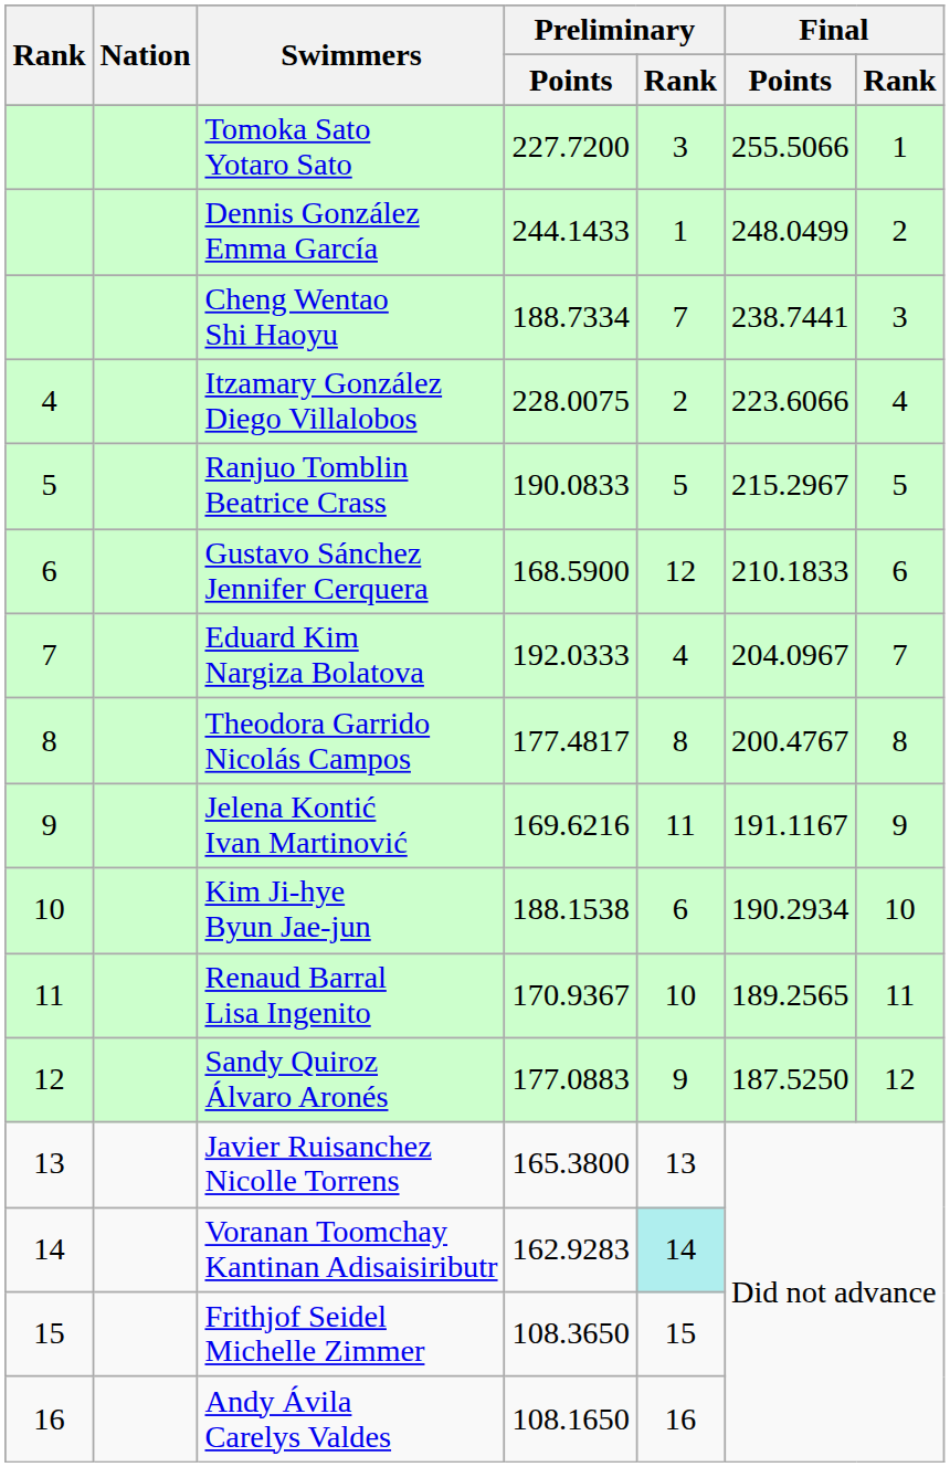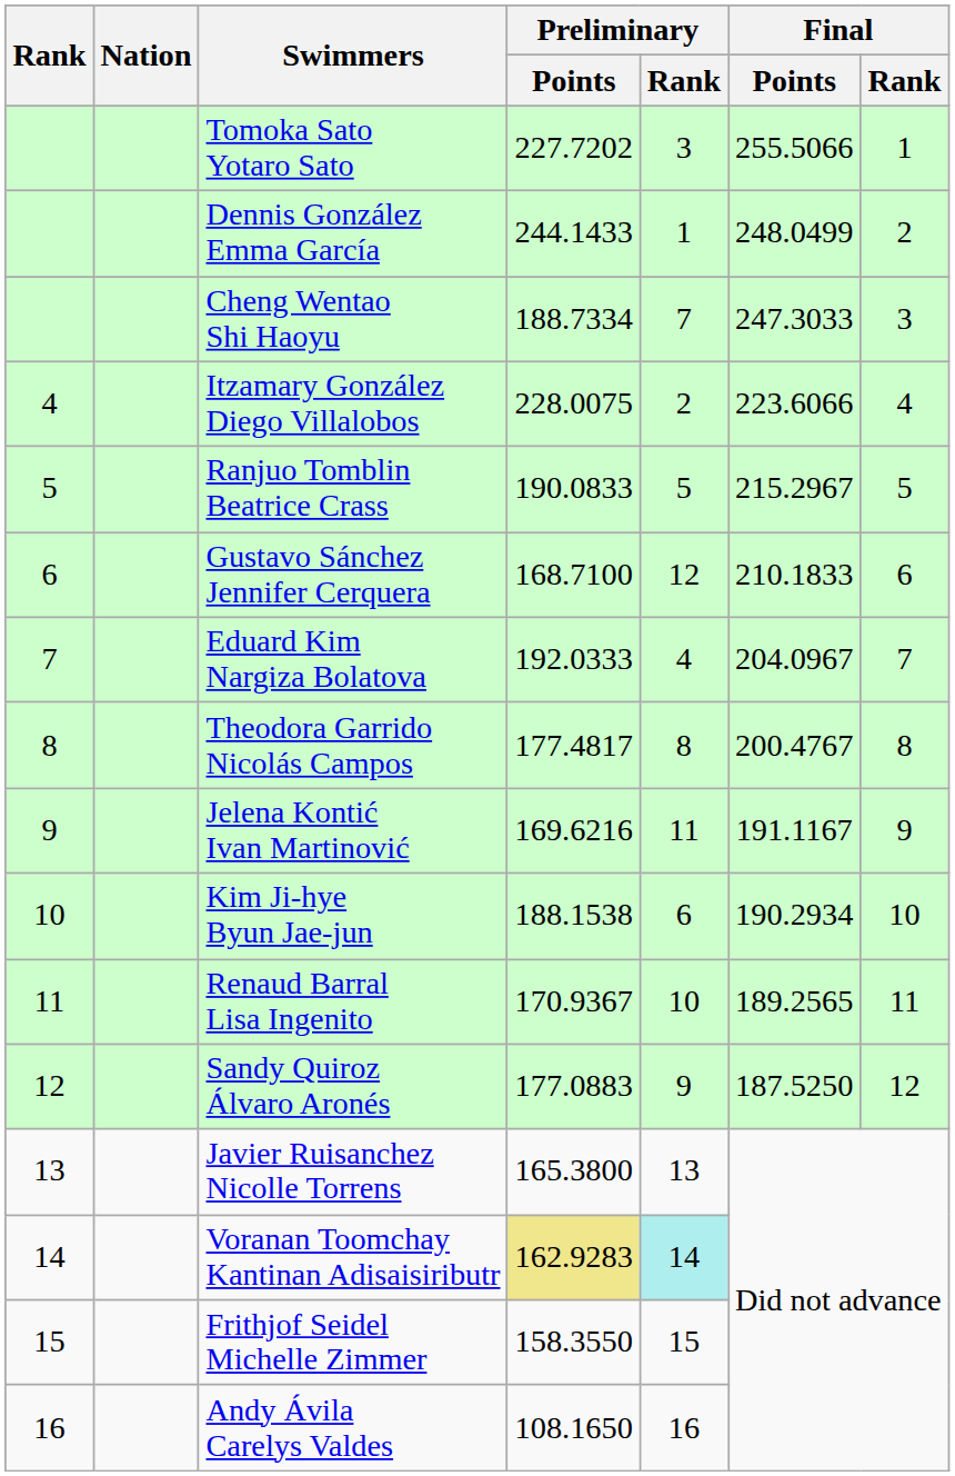Tomoka Sato Yotaro Sato | Preliminary / Points: 227.7200 -> 227.7202
Cheng Wentao Shi Haoyu | Final / Points: 238.7441 -> 247.3033
Gustavo Sánchez Jennifer Cerquera | Preliminary / Points: 168.5900 -> 168.7100
Voranan Toomchay Kantinan Adisaisiributr | Preliminary / Points: no background -> khaki background
Frithjof Seidel Michelle Zimmer | Preliminary / Points: 108.3650 -> 158.3550
